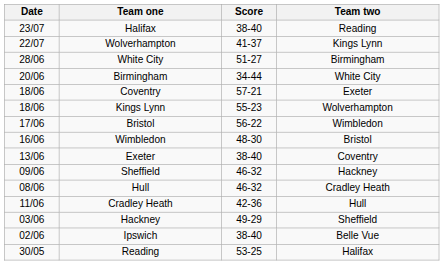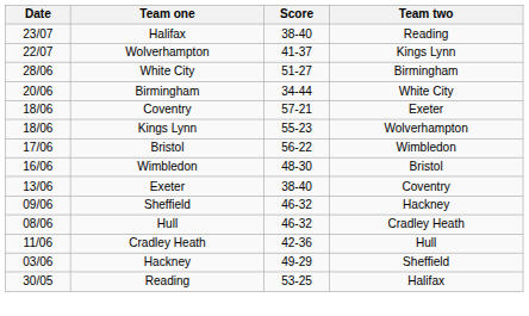- row: 02/06 | Ipswich | 38-40 | Belle Vue
